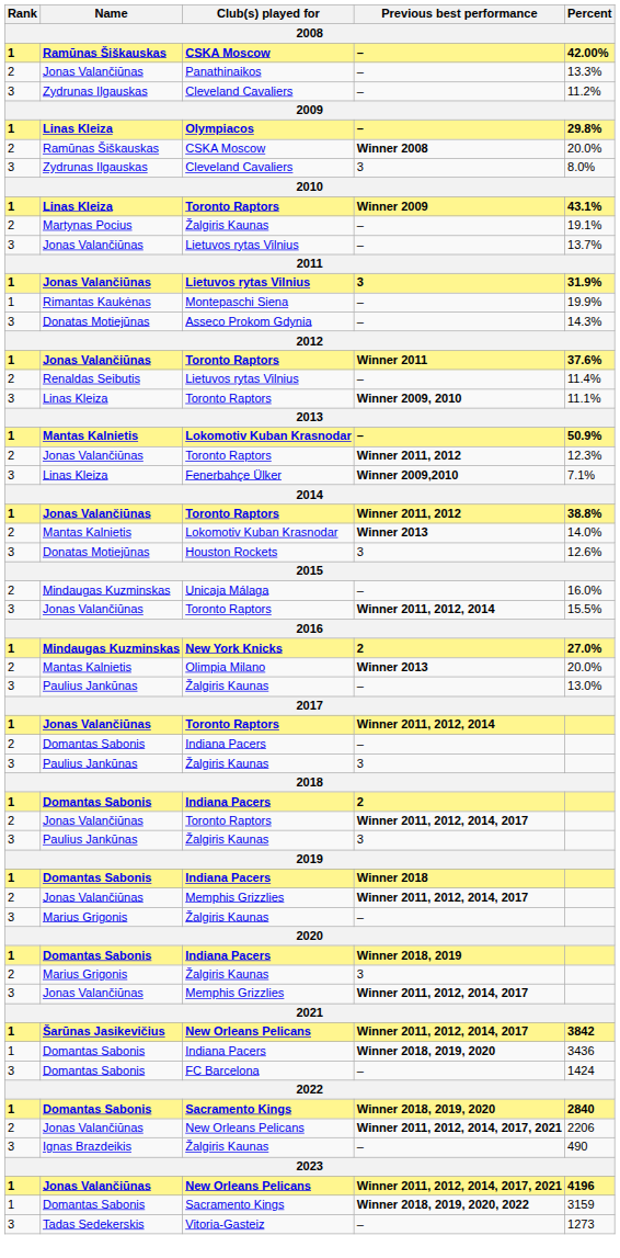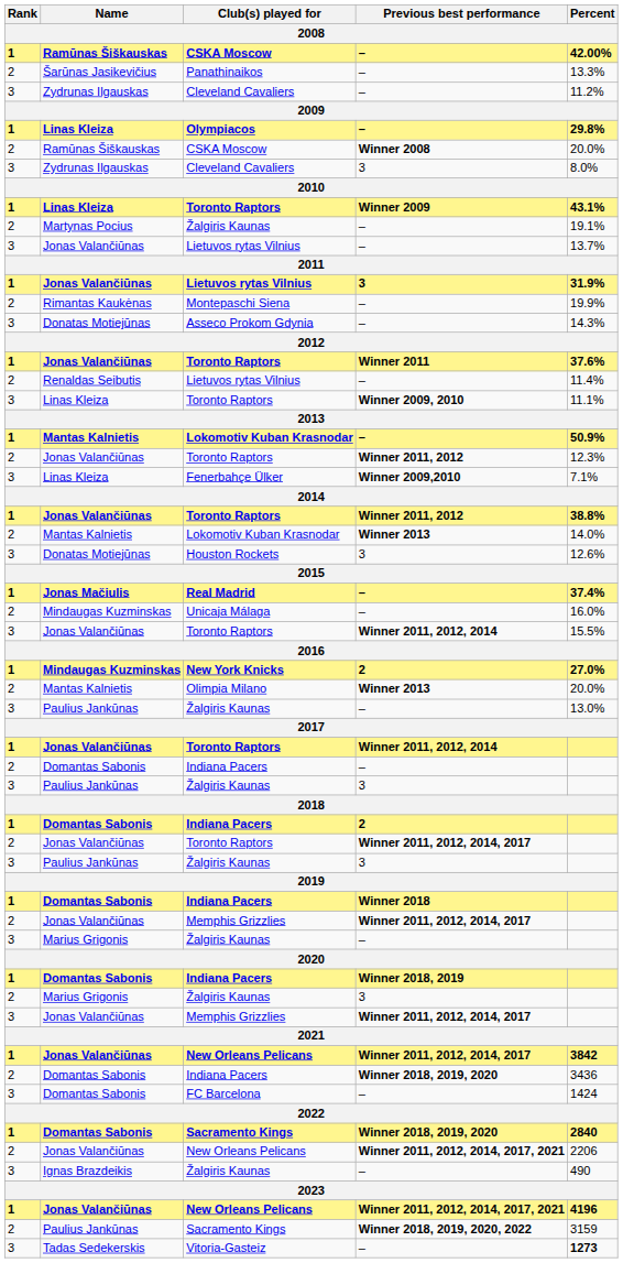Panathinaikos | Name: Jonas Valančiūnas -> Šarūnas Jasikevičius
Montepaschi Siena | Rank: 1 -> 2
+ row: 1 | Jonas Mačiulis | Real Madrid | – | 37.4%
New Orleans Pelicans / Winner 2011, 2012, 2014, 2017 | Name: Šarūnas Jasikevičius -> Jonas Valančiūnas
Indiana Pacers / Winner 2018, 2019, 2020 | Rank: 1 -> 2
Sacramento Kings / Winner 2018, 2019, 2020, 2022 | Rank: 1 -> 2
Sacramento Kings / Winner 2018, 2019, 2020, 2022 | Name: Domantas Sabonis -> Paulius Jankūnas
Vitoria-Gasteiz | Percent: normal -> bold
